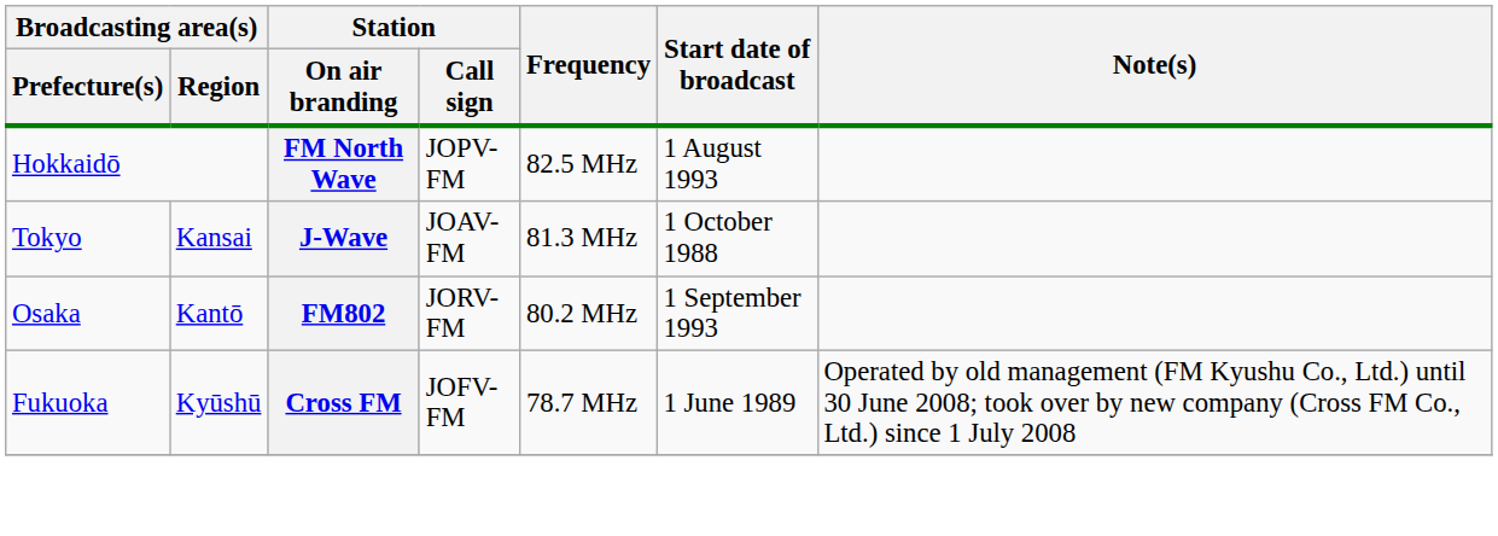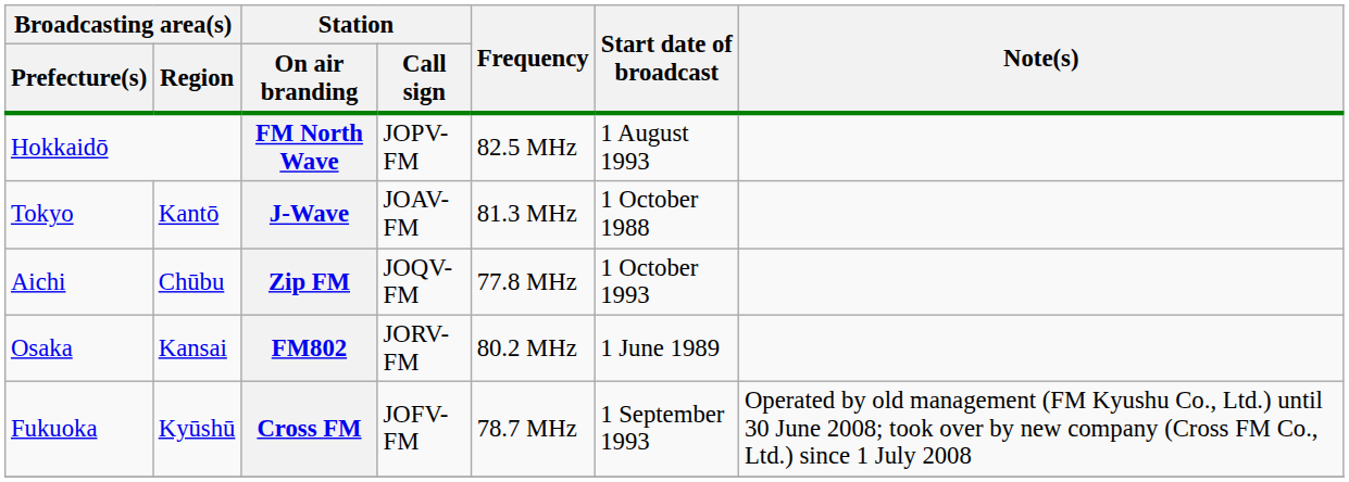J-Wave | Broadcasting area(s) / Region: Kansai -> Kantō
+ row: Aichi | Chūbu | Zip FM | JOQV-FM | 77.8 MHz | 1 October 1993
FM802 | Broadcasting area(s) / Region: Kantō -> Kansai
FM802 | Start date of broadcast: 1 September 1993 -> 1 June 1989
Cross FM | Start date of broadcast: 1 June 1989 -> 1 September 1993
